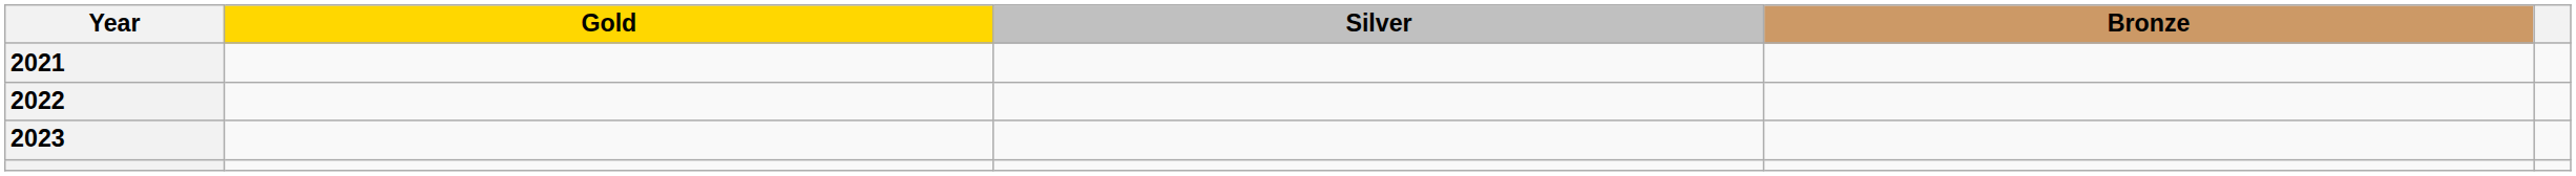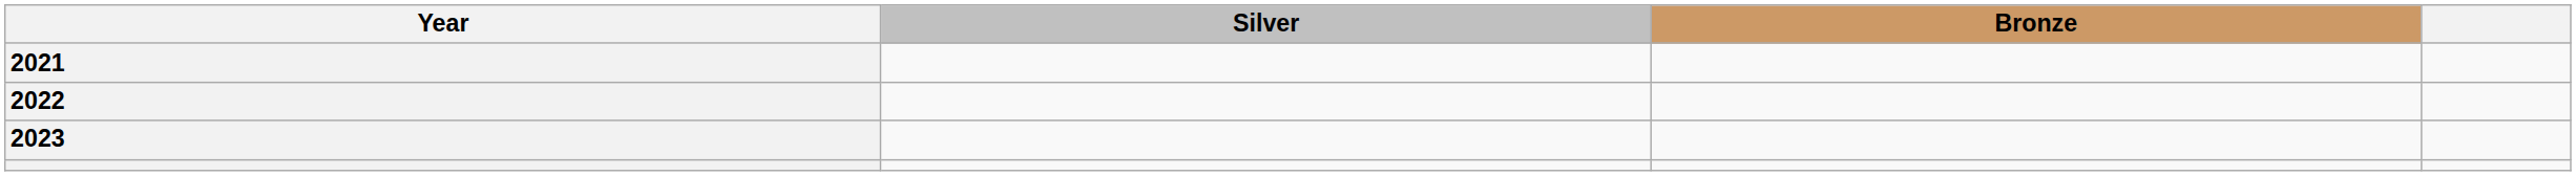- column: Gold
